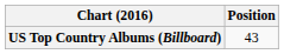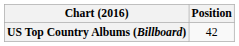US Top Country Albums (Billboard) | Position: 43 -> 42
